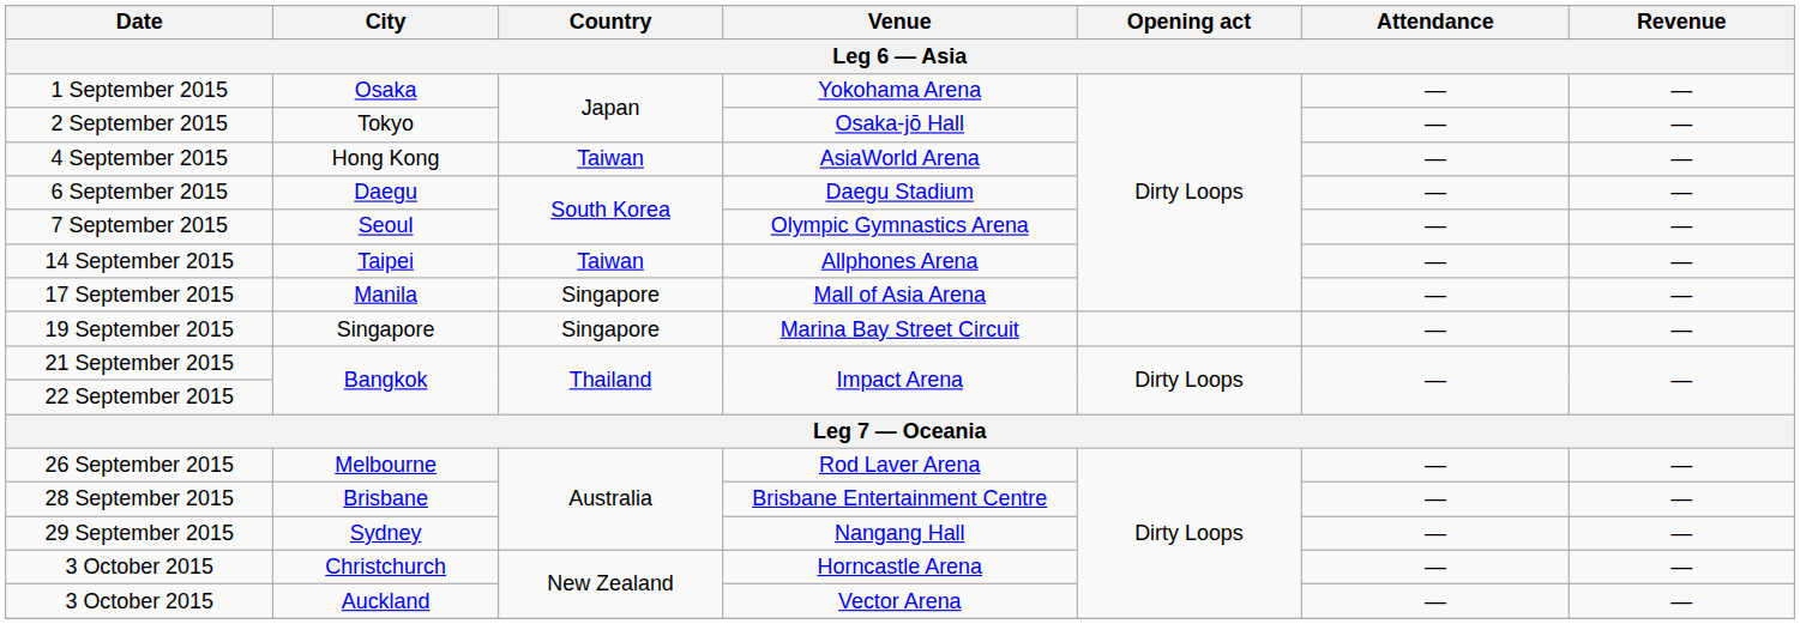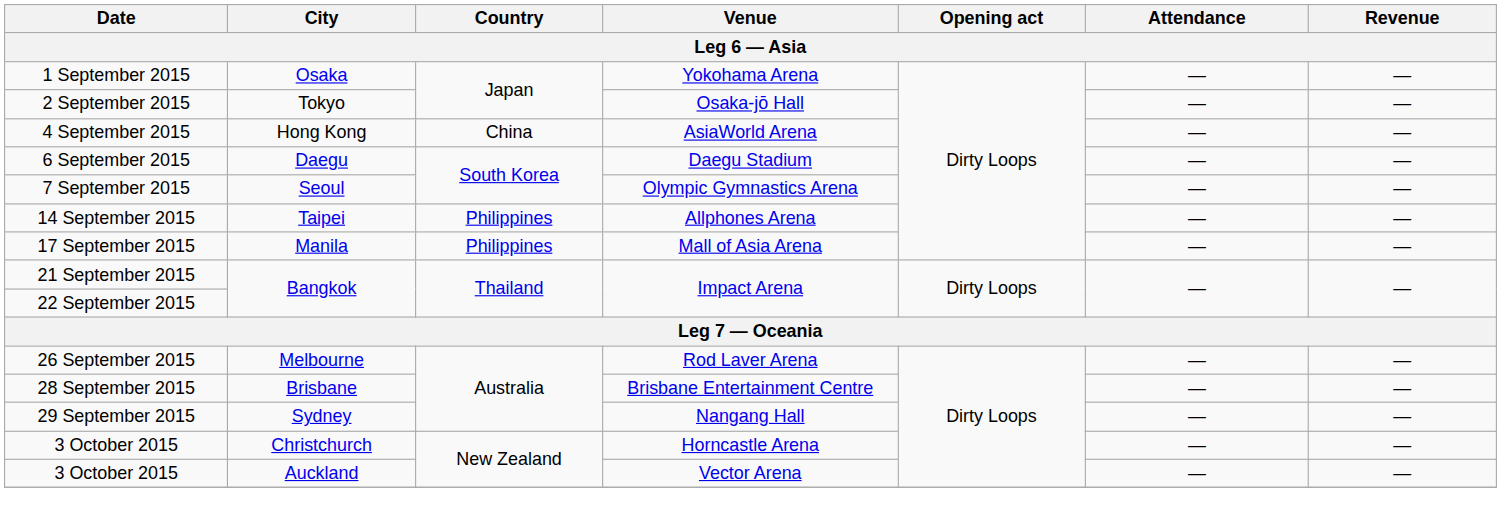4 September 2015 | Country: Taiwan -> China
14 September 2015 | Country: Taiwan -> Philippines
17 September 2015 | Country: Singapore -> Philippines
- row: 19 September 2015 | Singapore | Singapore | Marina Bay Street Circuit | — | —
